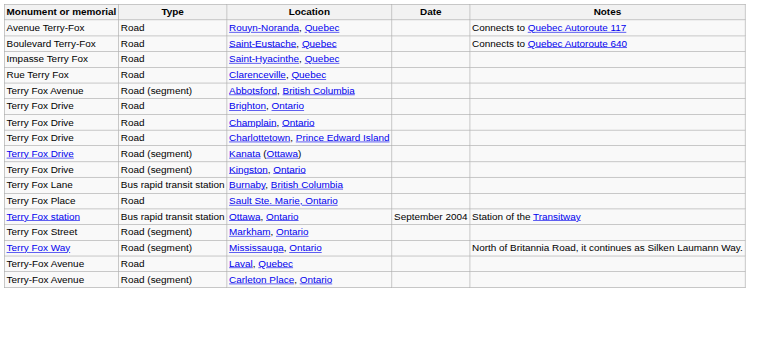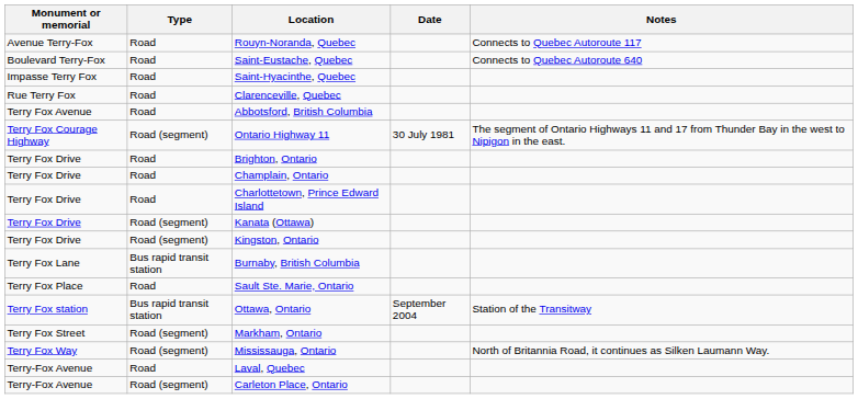Abbotsford, British Columbia | Type: Road (segment) -> Road
+ row: Terry Fox Courage Highway | Road (segment) | Ontario Highway 11 | 30 July 1981 | The segment of Ontario Highways 11 and 17 from Thunder Bay in the west to Nipigon in the east.
